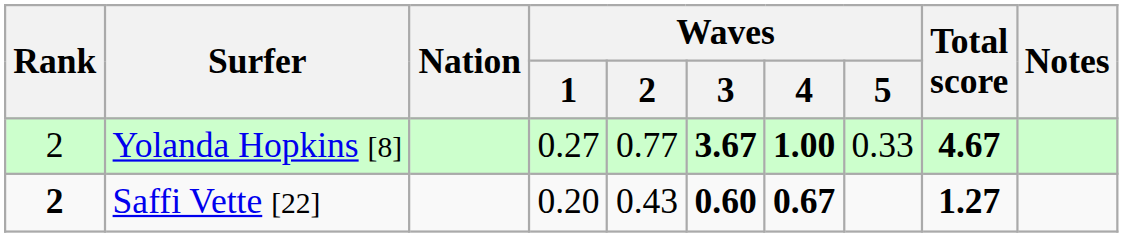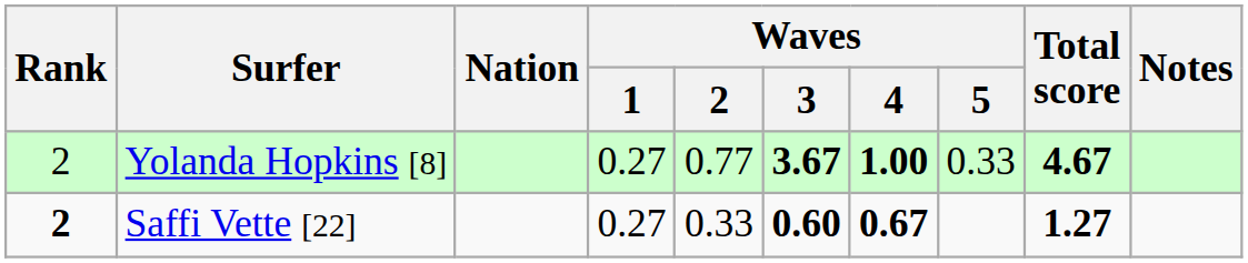Saffi Vette [22] | Waves / 1: 0.20 -> 0.27
Saffi Vette [22] | Waves / 2: 0.43 -> 0.33
